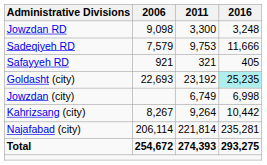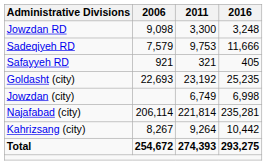Goldasht (city) | 2016: paleturquoise background -> no background
rows swapped: Kahrizsang (city) <-> Najafabad (city)
